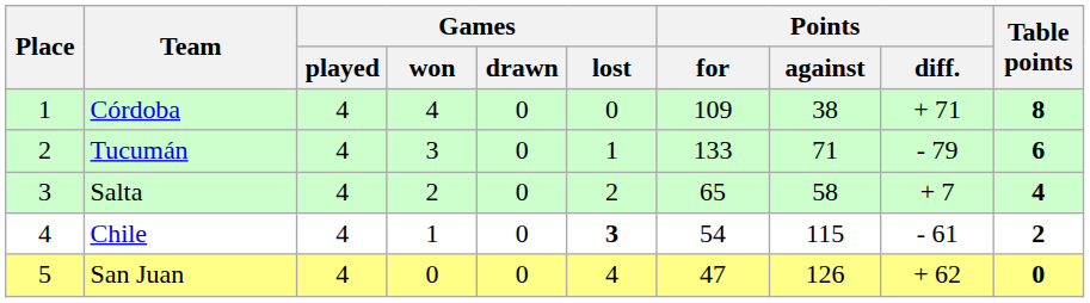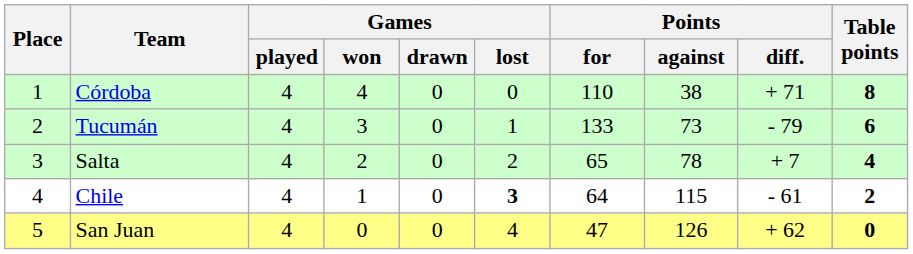Córdoba | Points / for: 109 -> 110
Tucumán | Points / against: 71 -> 73
Salta | Points / against: 58 -> 78
Chile | Points / for: 54 -> 64
